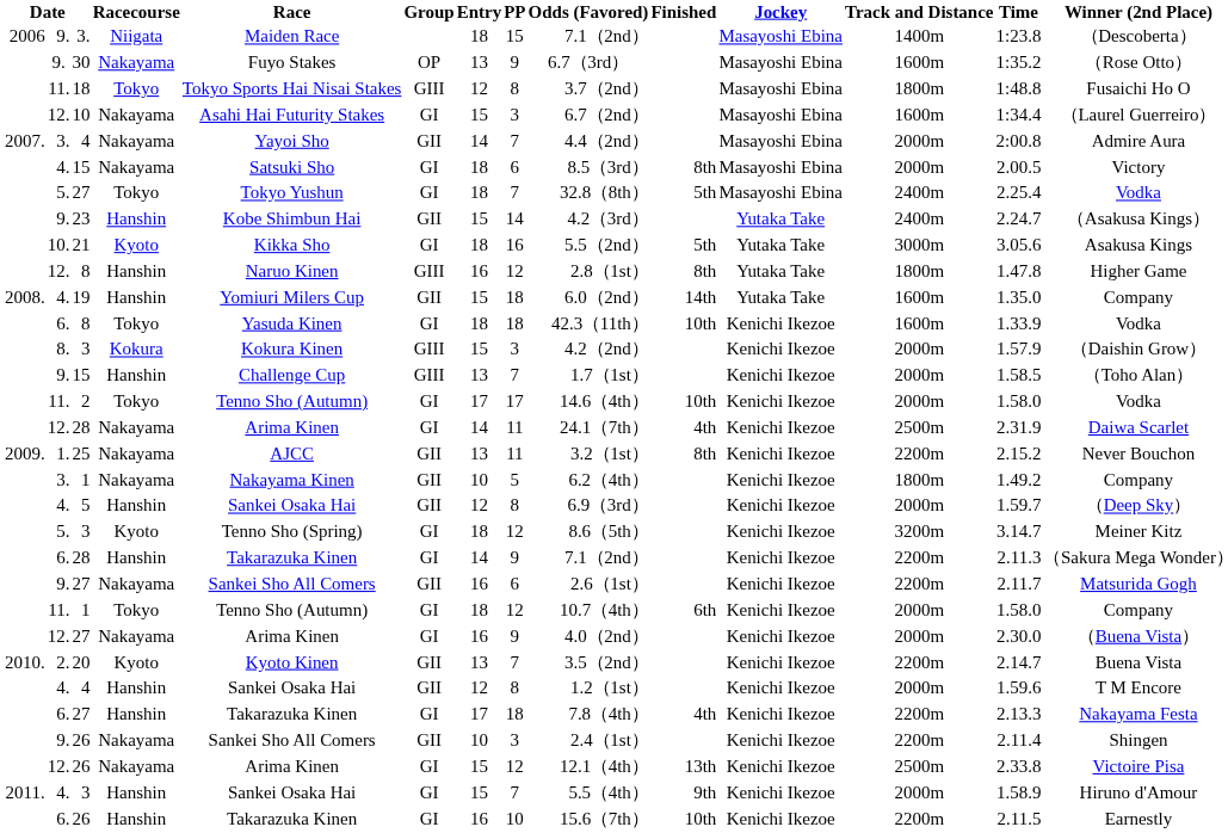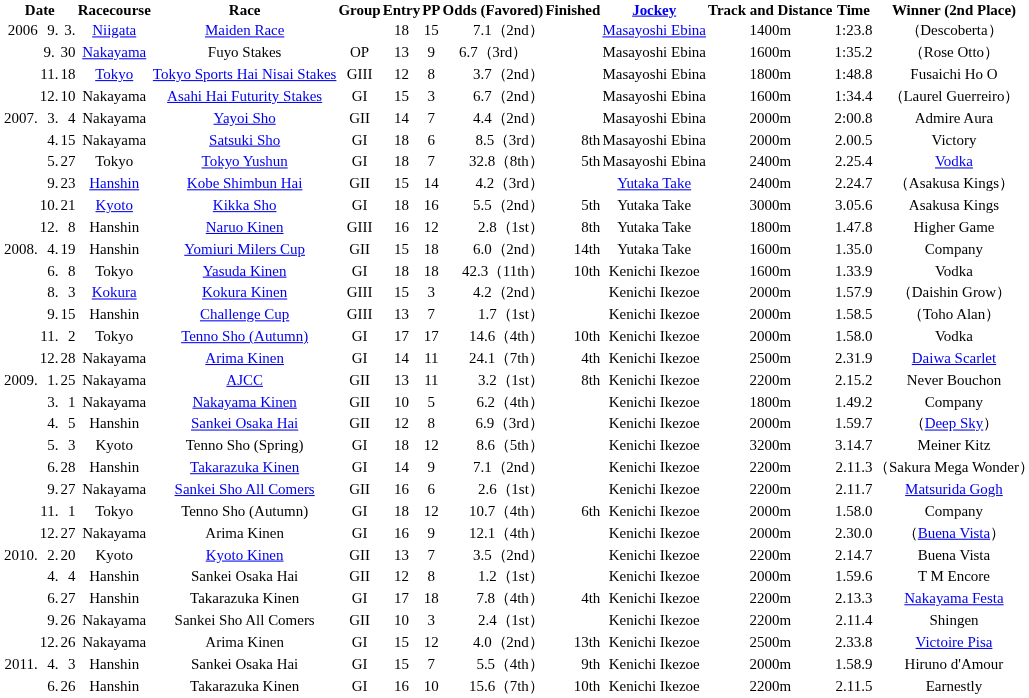12. / 27 | Odds (Favored): 4.0（2nd） -> 12.1（4th）
12. / 26 | Odds (Favored): 12.1（4th） -> 4.0（2nd）
